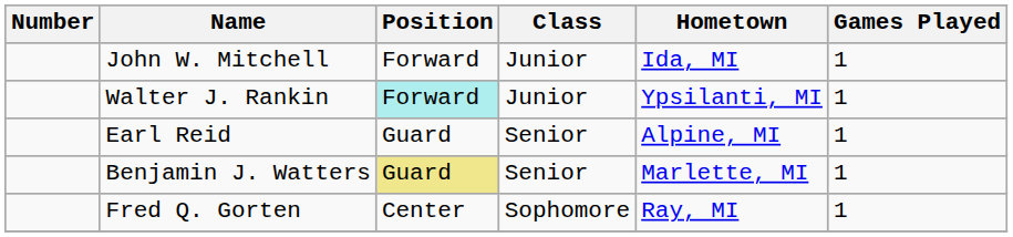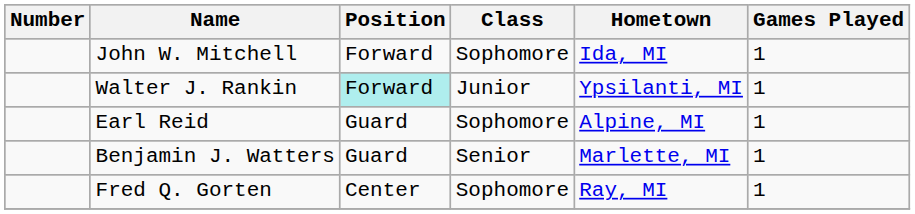John W. Mitchell | Class: Junior -> Sophomore
Earl Reid | Class: Senior -> Sophomore
Benjamin J. Watters | Position: khaki background -> no background
